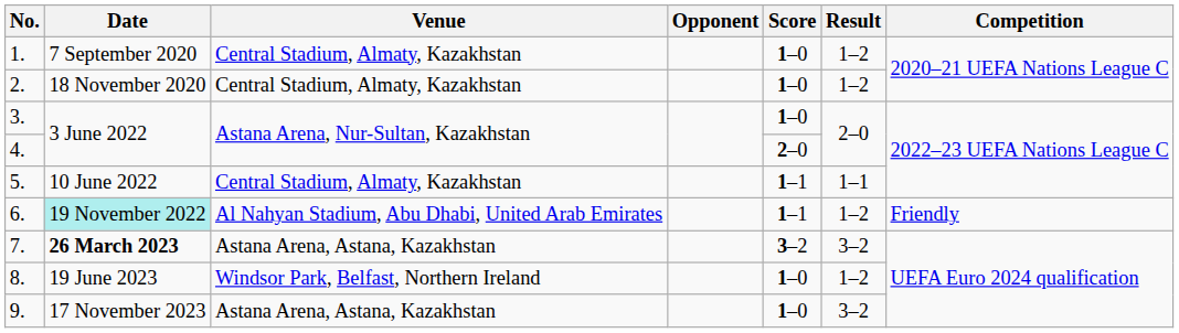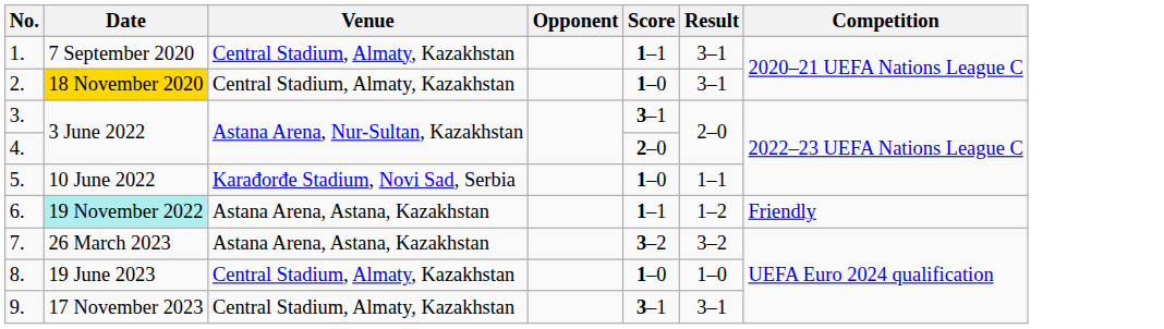1. | Score: 1–0 -> 1–1
1. | Result: 1–2 -> 3–1
2. | Date: no background -> gold background
2. | Result: 1–2 -> 3–1
3. | Score: 1–0 -> 3–1
5. | Venue: Central Stadium, Almaty, Kazakhstan -> Karađorđe Stadium, Novi Sad, Serbia
5. | Score: 1–1 -> 1–0
6. | Venue: Al Nahyan Stadium, Abu Dhabi, United Arab Emirates -> Astana Arena, Astana, Kazakhstan
7. | Date: bold -> normal
8. | Venue: Windsor Park, Belfast, Northern Ireland -> Central Stadium, Almaty, Kazakhstan
8. | Result: 1–2 -> 1–0
9. | Venue: Astana Arena, Astana, Kazakhstan -> Central Stadium, Almaty, Kazakhstan
9. | Score: 1–0 -> 3–1
9. | Result: 3–2 -> 3–1
